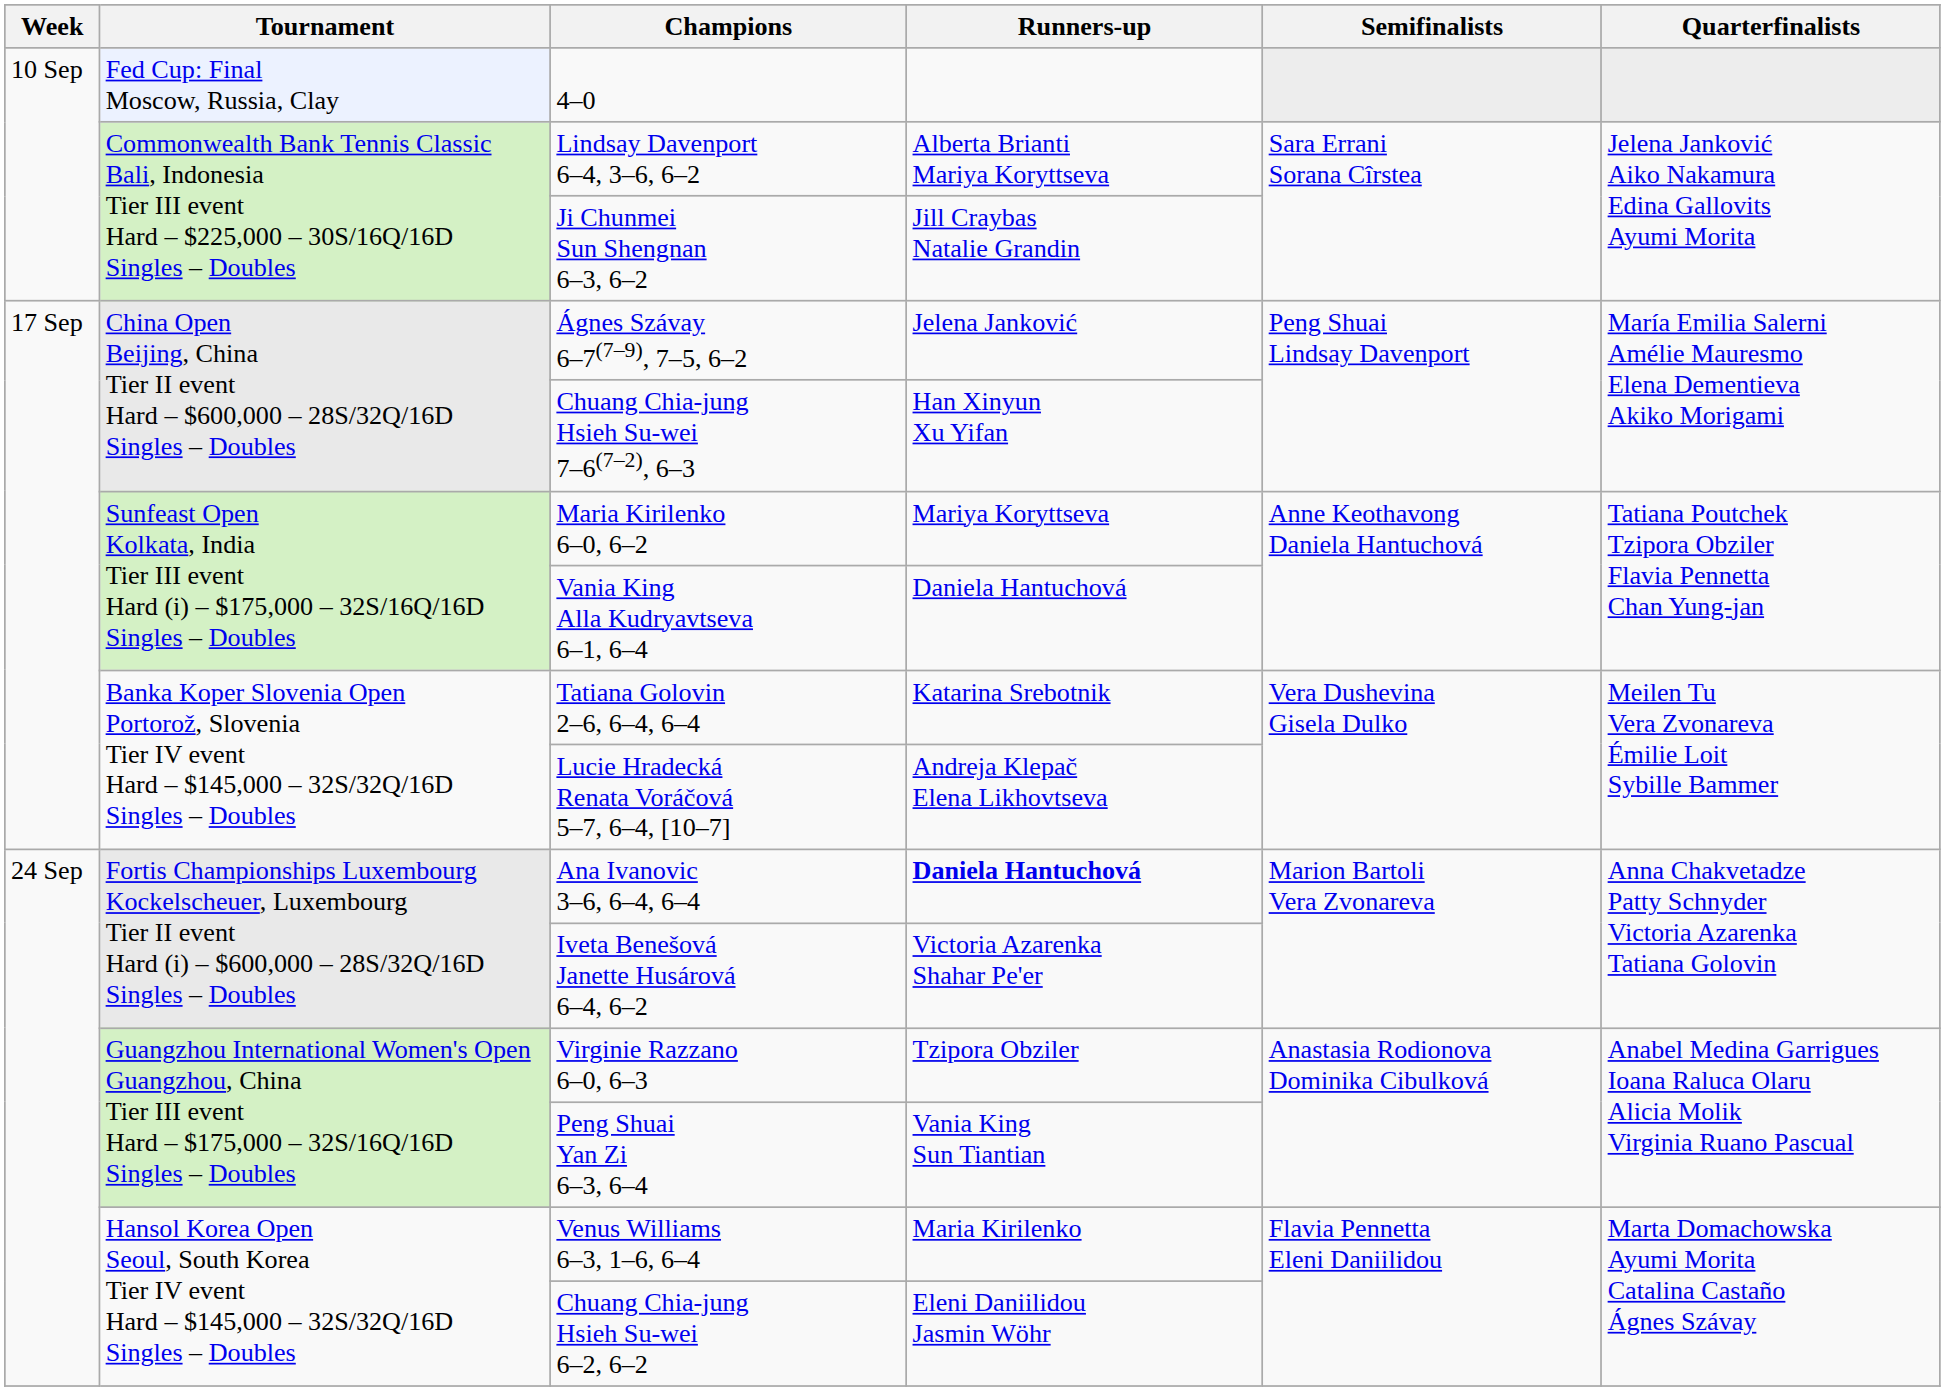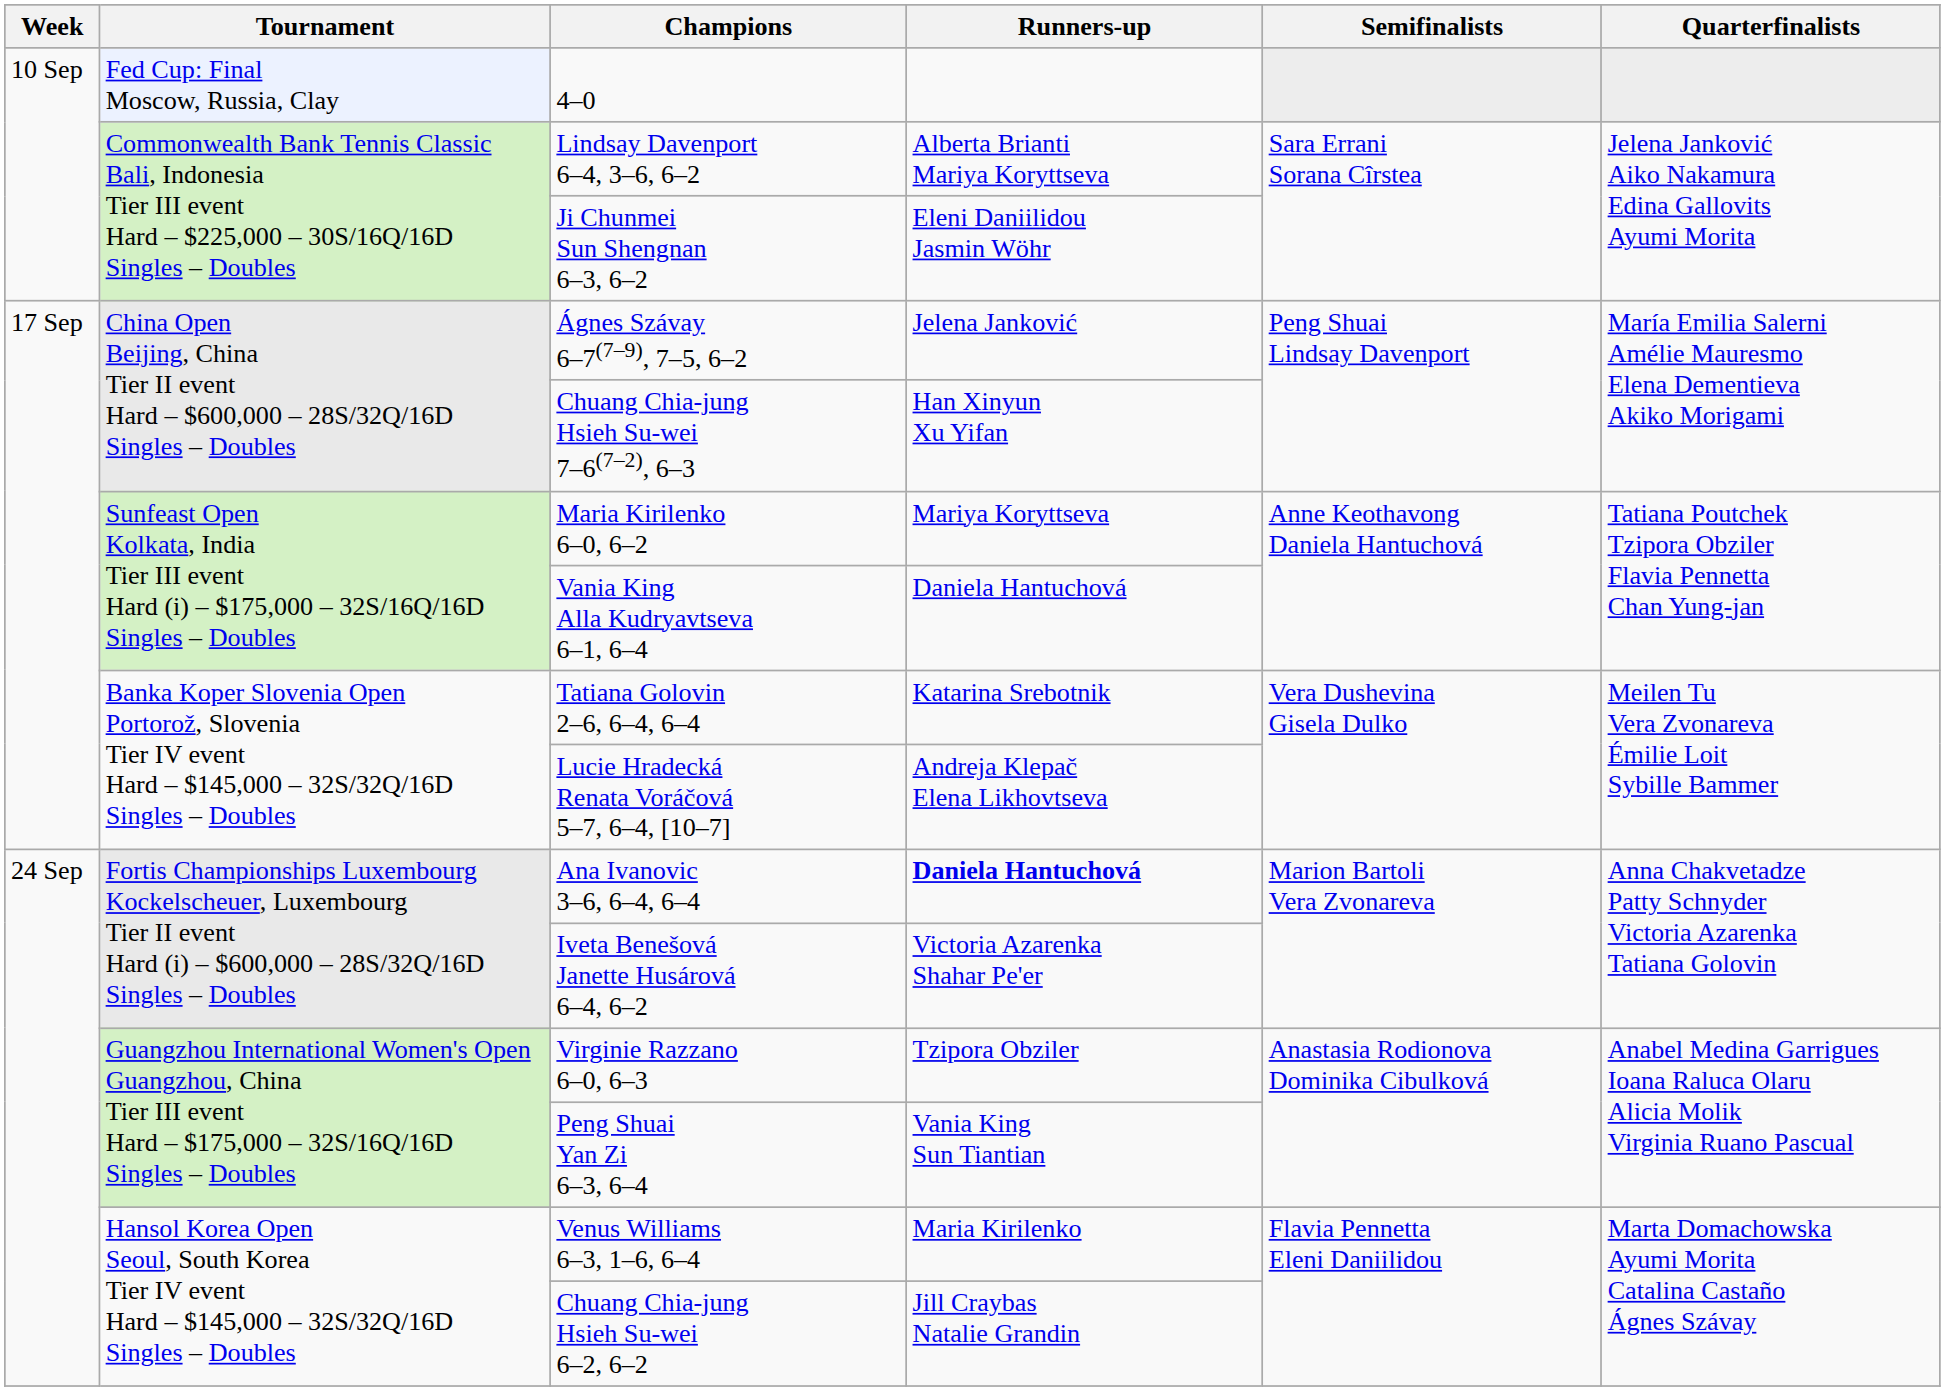Ji Chunmei Sun Shengnan 6–3, 6–2 | Runners-up: Jill Craybas Natalie Grandin -> Eleni Daniilidou Jasmin Wöhr
Chuang Chia-jung Hsieh Su-wei 6–2, 6–2 | Runners-up: Eleni Daniilidou Jasmin Wöhr -> Jill Craybas Natalie Grandin
